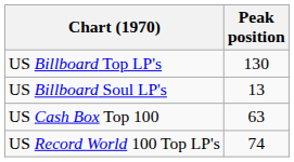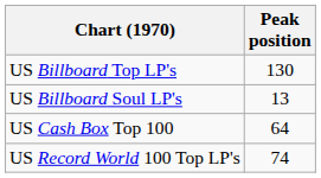US Cash Box Top 100 | Peak position: 63 -> 64
